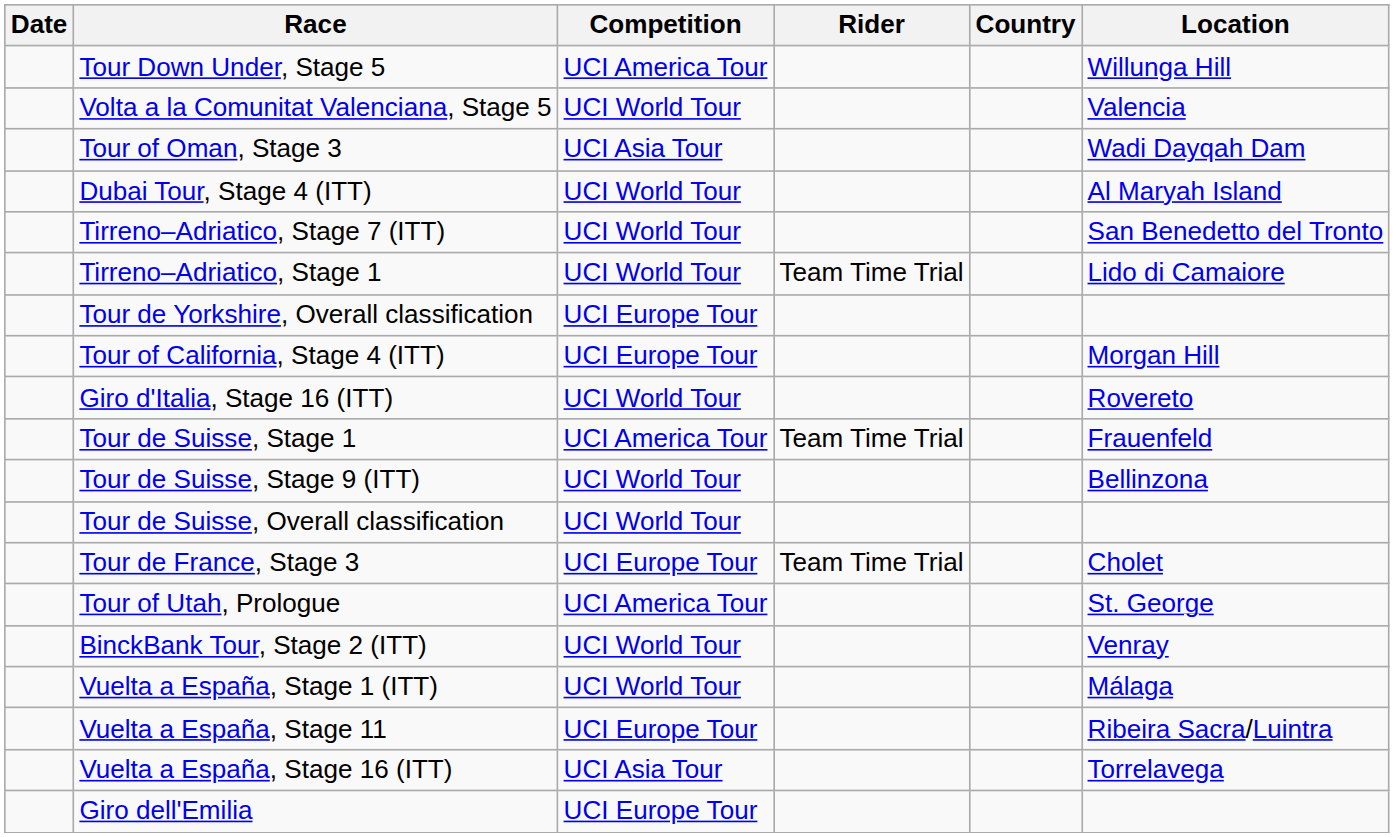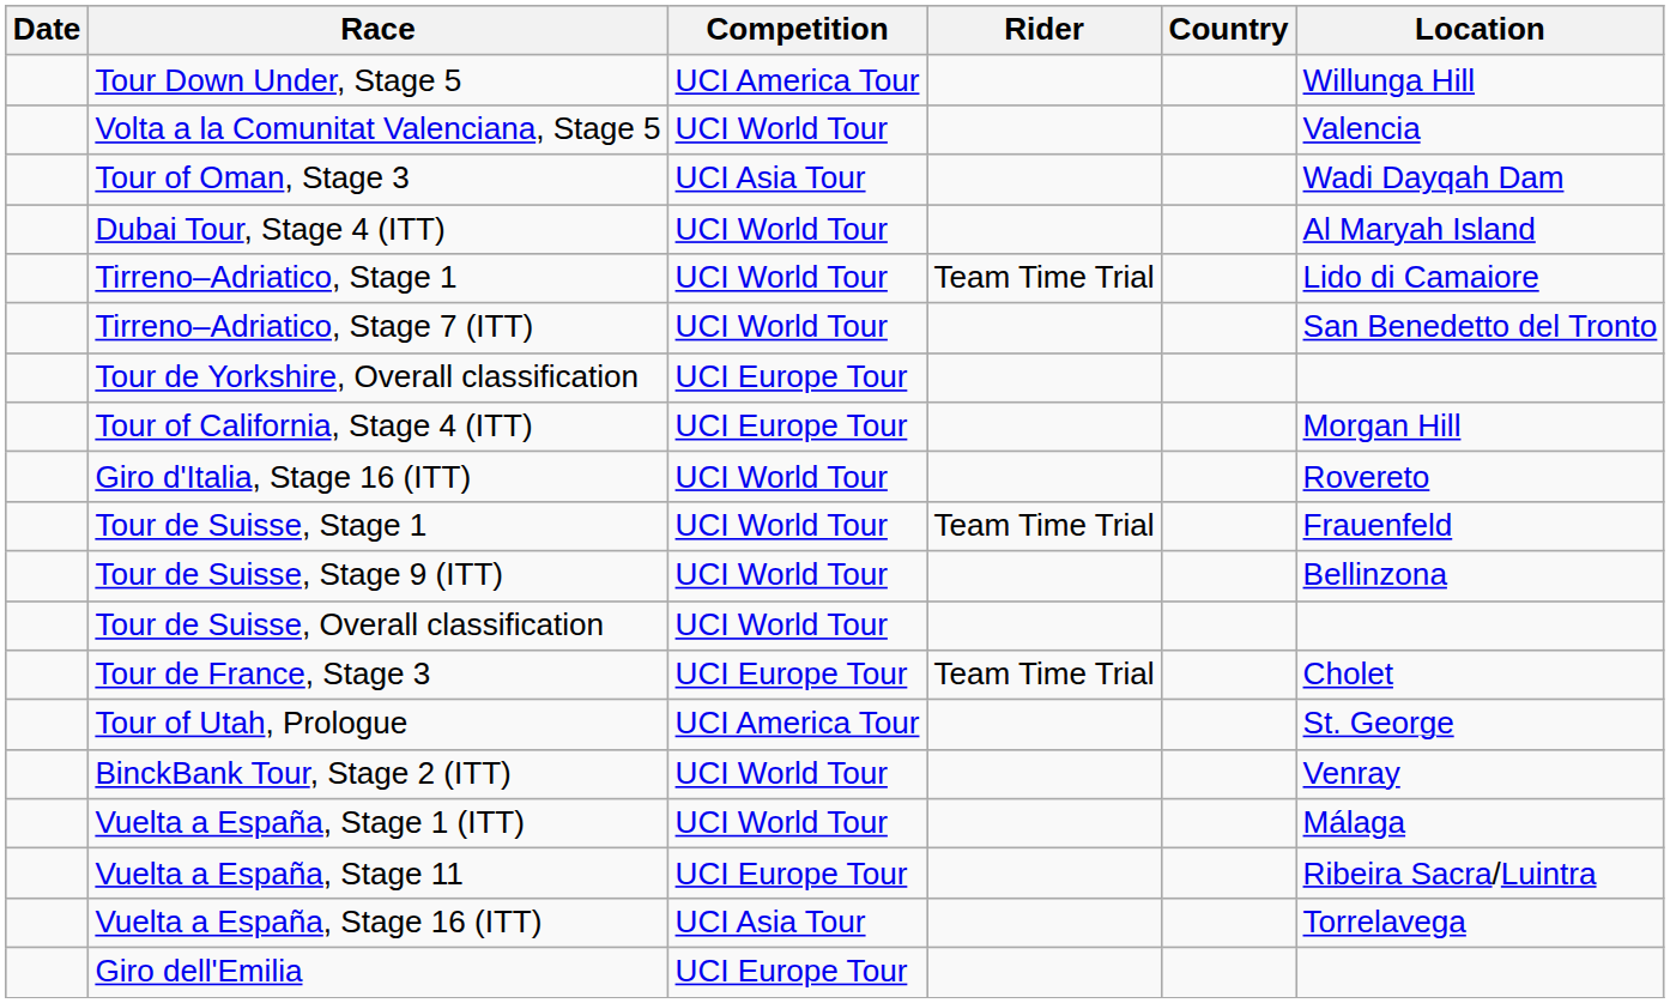rows swapped: Tirreno–Adriatico, Stage 1 <-> Tirreno–Adriatico, Stage 7 (ITT)
Tour de Suisse, Stage 1 | Competition: UCI America Tour -> UCI World Tour
